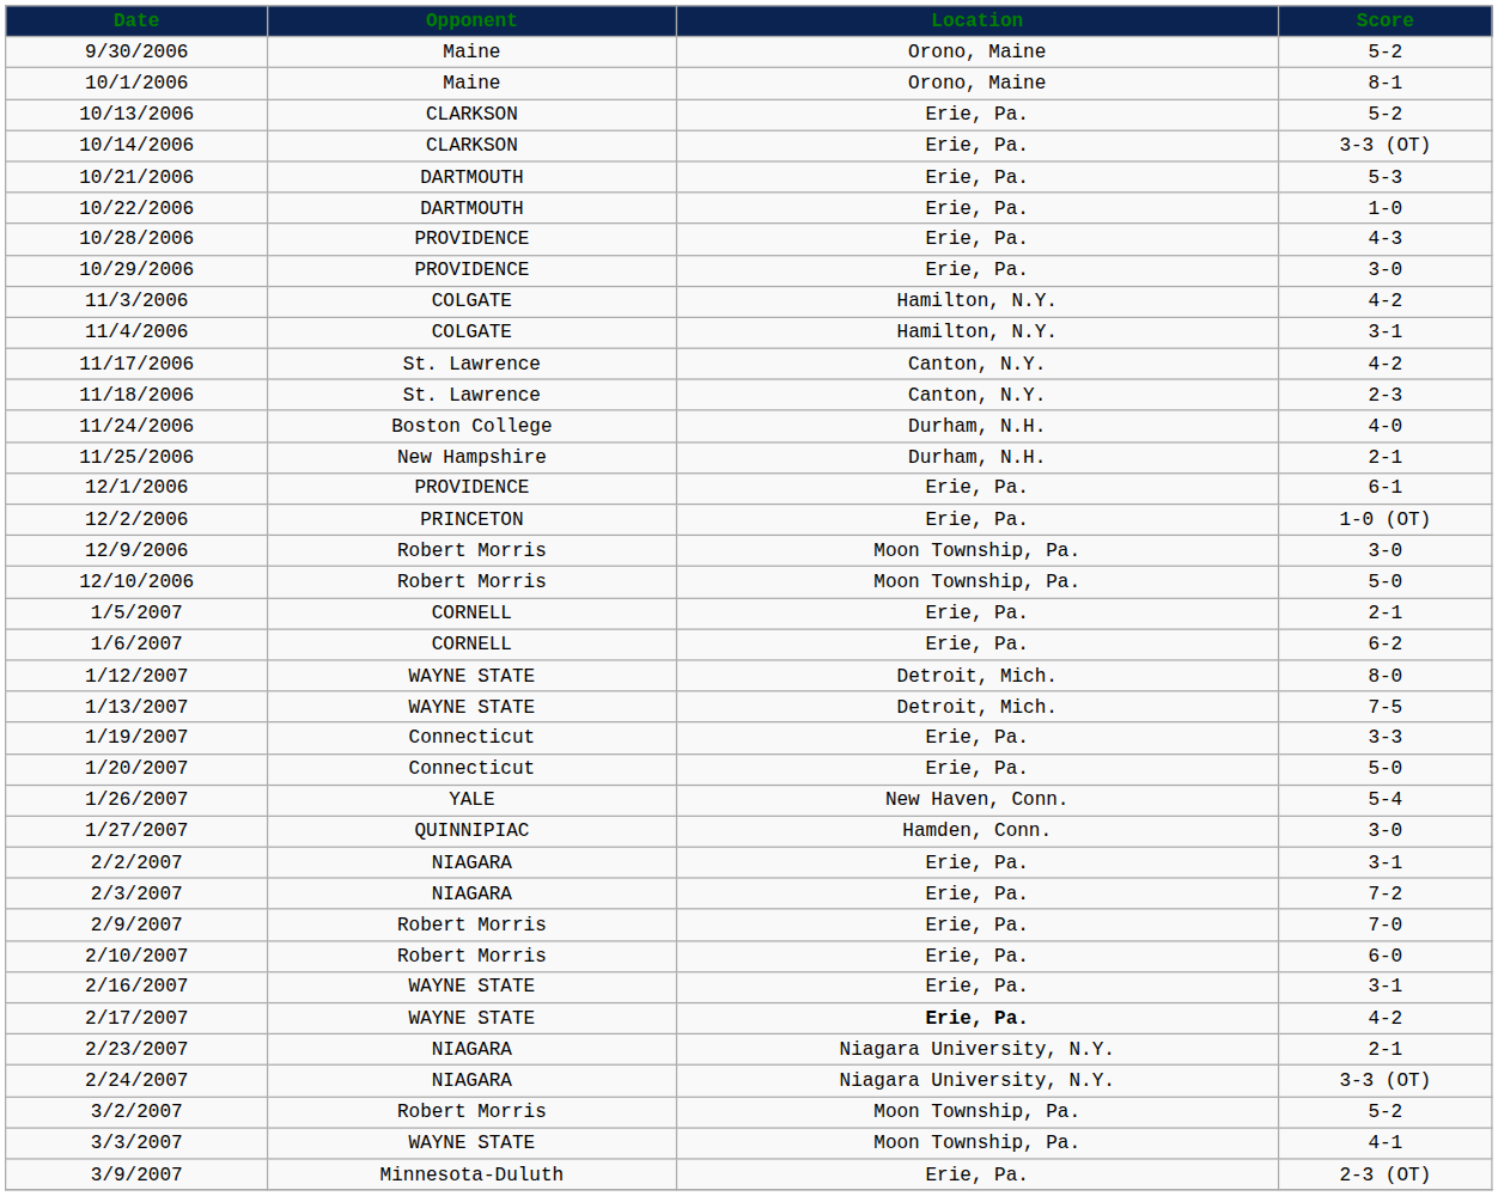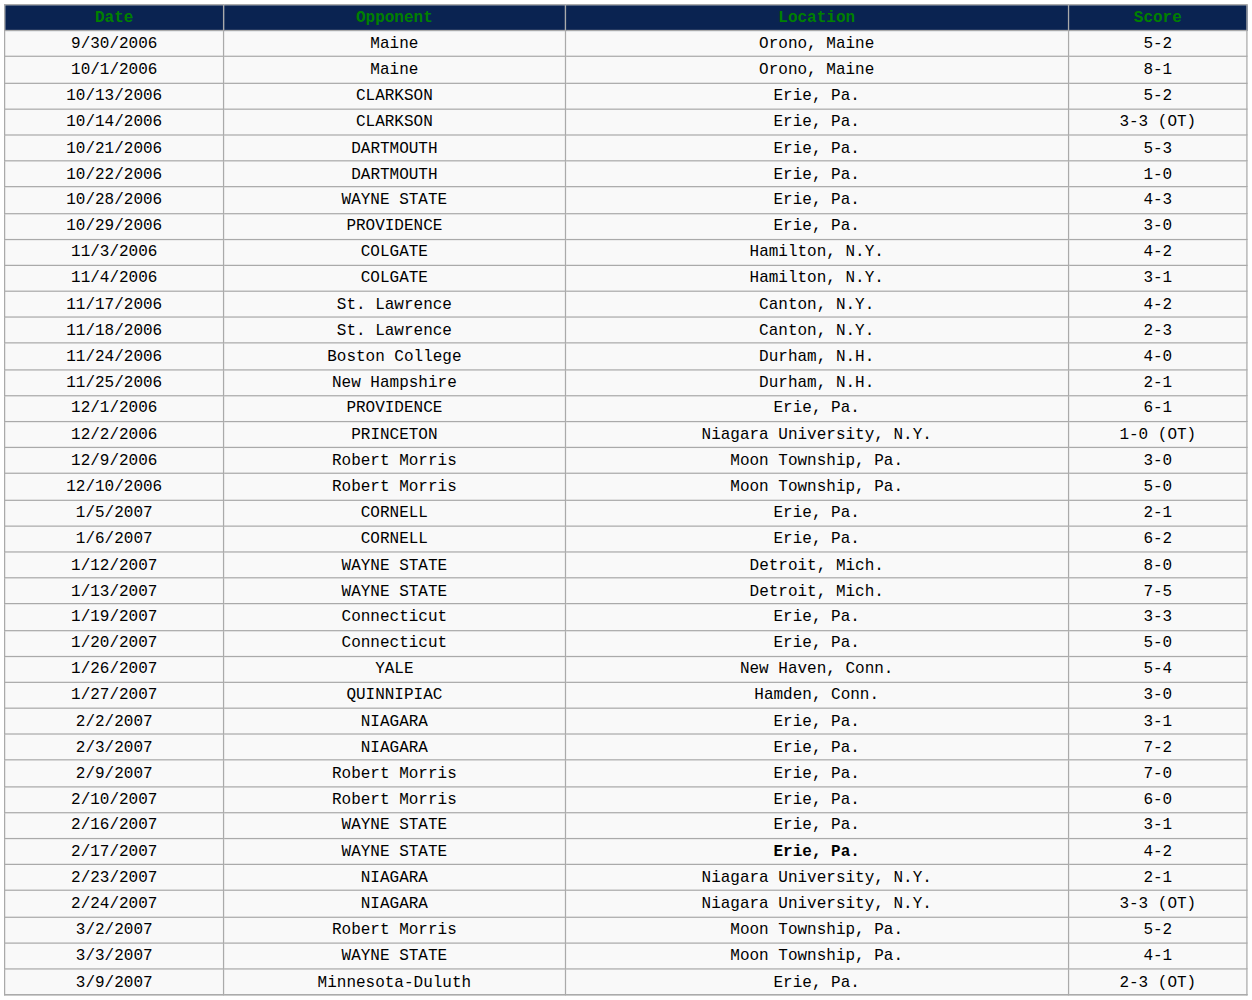10/28/2006 | Opponent: PROVIDENCE -> WAYNE STATE
12/2/2006 | Location: Erie, Pa. -> Niagara University, N.Y.
